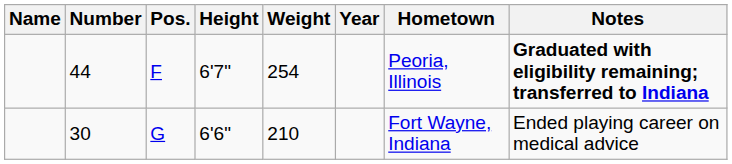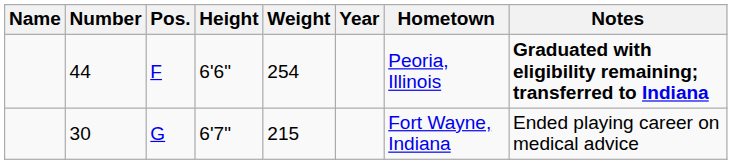44 | Height: 6'7" -> 6'6"
30 | Height: 6'6" -> 6'7"
30 | Weight: 210 -> 215
